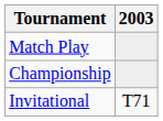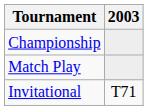rows swapped: Match Play <-> Championship
